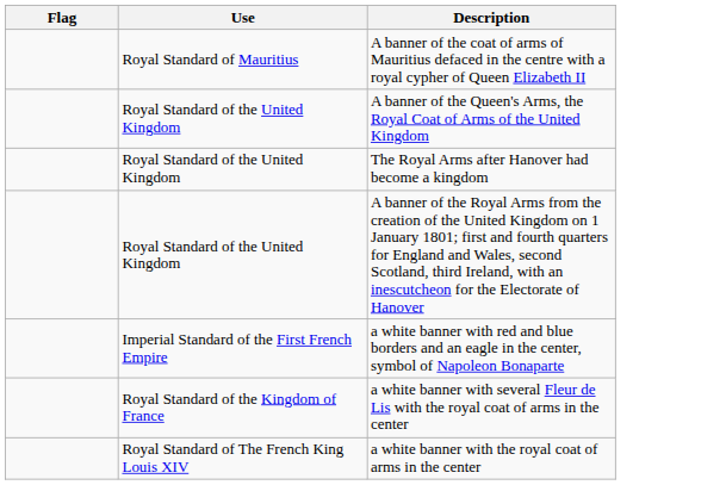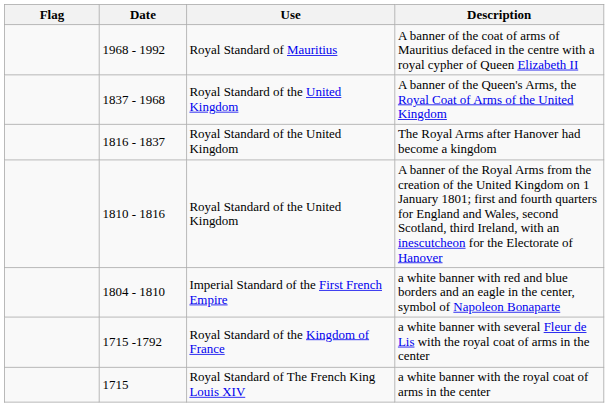+ column: Date | 1968 - 1992 | 1837 - 1968 | 1816 - 1837 | 1810 - 1816 | 1804 - 1810 | 1715 -1792 | 1715
